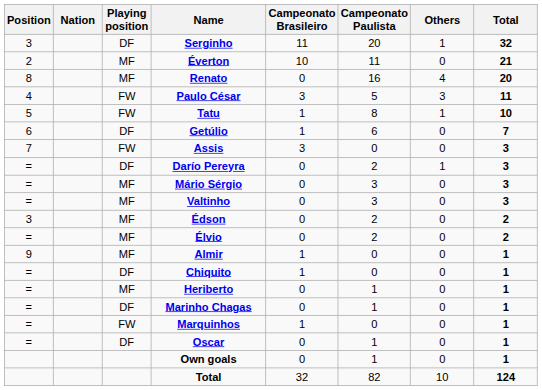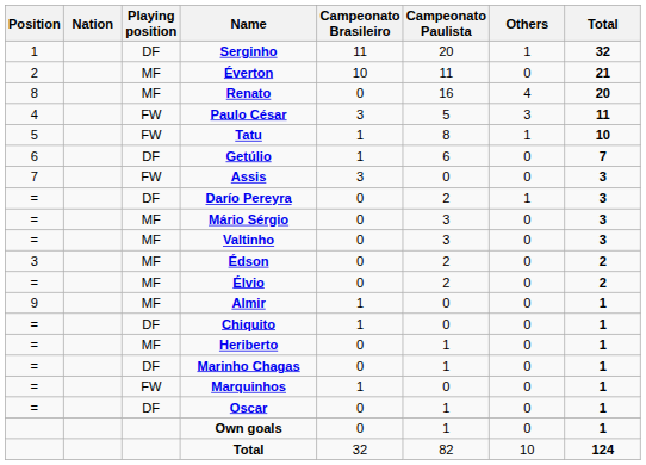Serginho | Position: 3 -> 1
